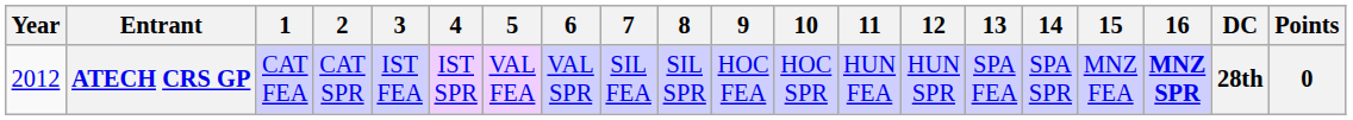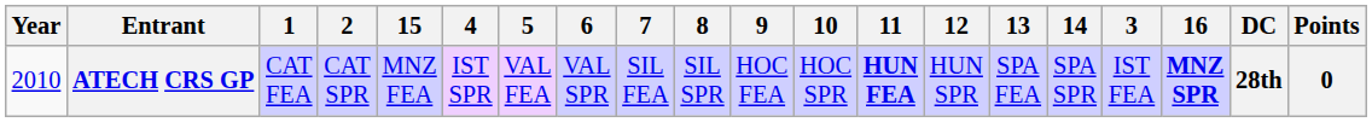columns swapped: 3 <-> 15
ATECH CRS GP | Year: 2012 -> 2010
ATECH CRS GP | 11: normal -> bold
